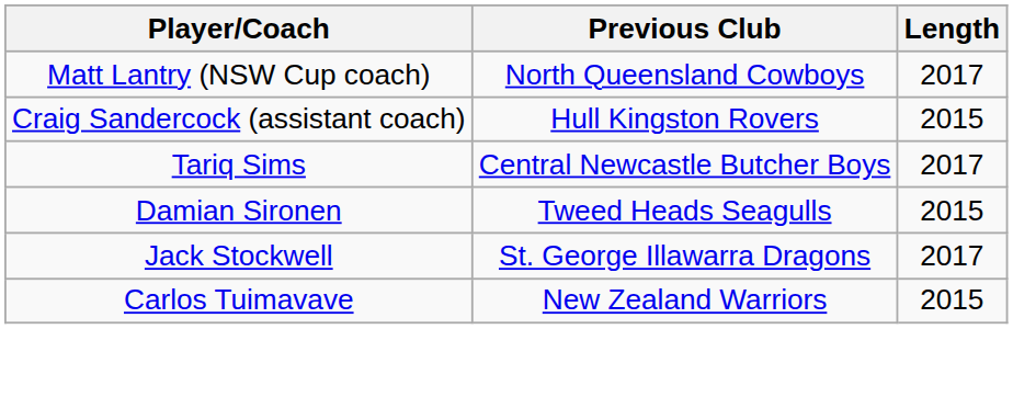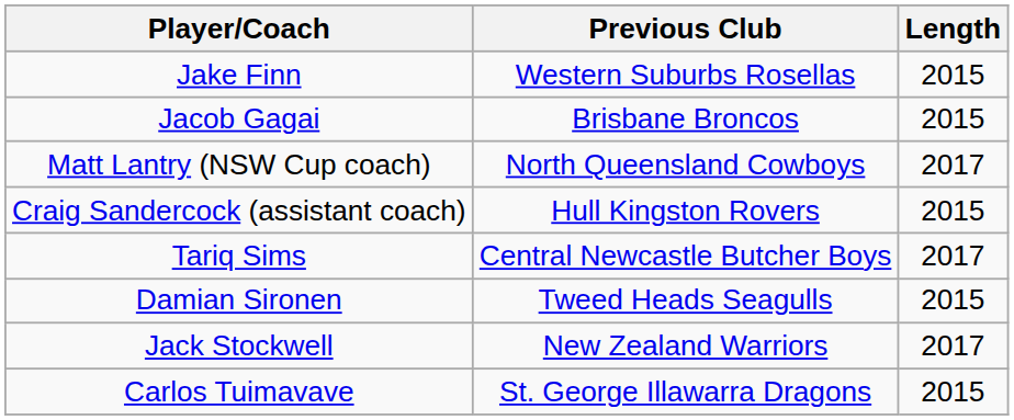+ row: Jake Finn | Western Suburbs Rosellas | 2015
+ row: Jacob Gagai | Brisbane Broncos | 2015
Jack Stockwell | Previous Club: St. George Illawarra Dragons -> New Zealand Warriors
Carlos Tuimavave | Previous Club: New Zealand Warriors -> St. George Illawarra Dragons
